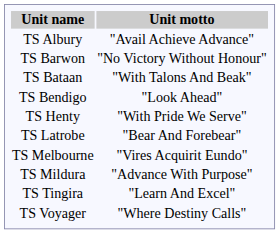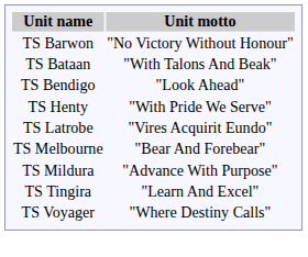- row: TS Albury | "Avail Achieve Advance"
TS Latrobe | Unit motto: "Bear And Forebear" -> "Vires Acquirit Eundo"
TS Melbourne | Unit motto: "Vires Acquirit Eundo" -> "Bear And Forebear"
